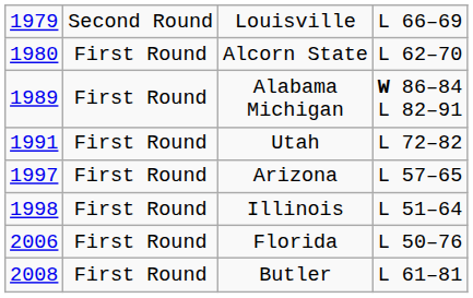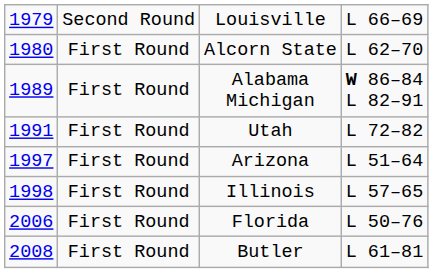Arizona | column 4: L 57–65 -> L 51–64
Illinois | column 4: L 51–64 -> L 57–65
